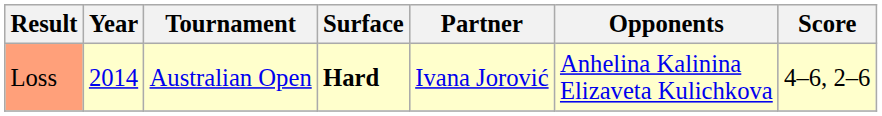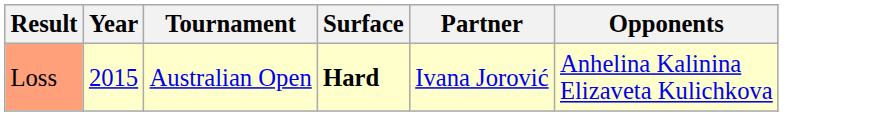- column: Score | 4–6, 2–6
Loss | Year: 2014 -> 2015
